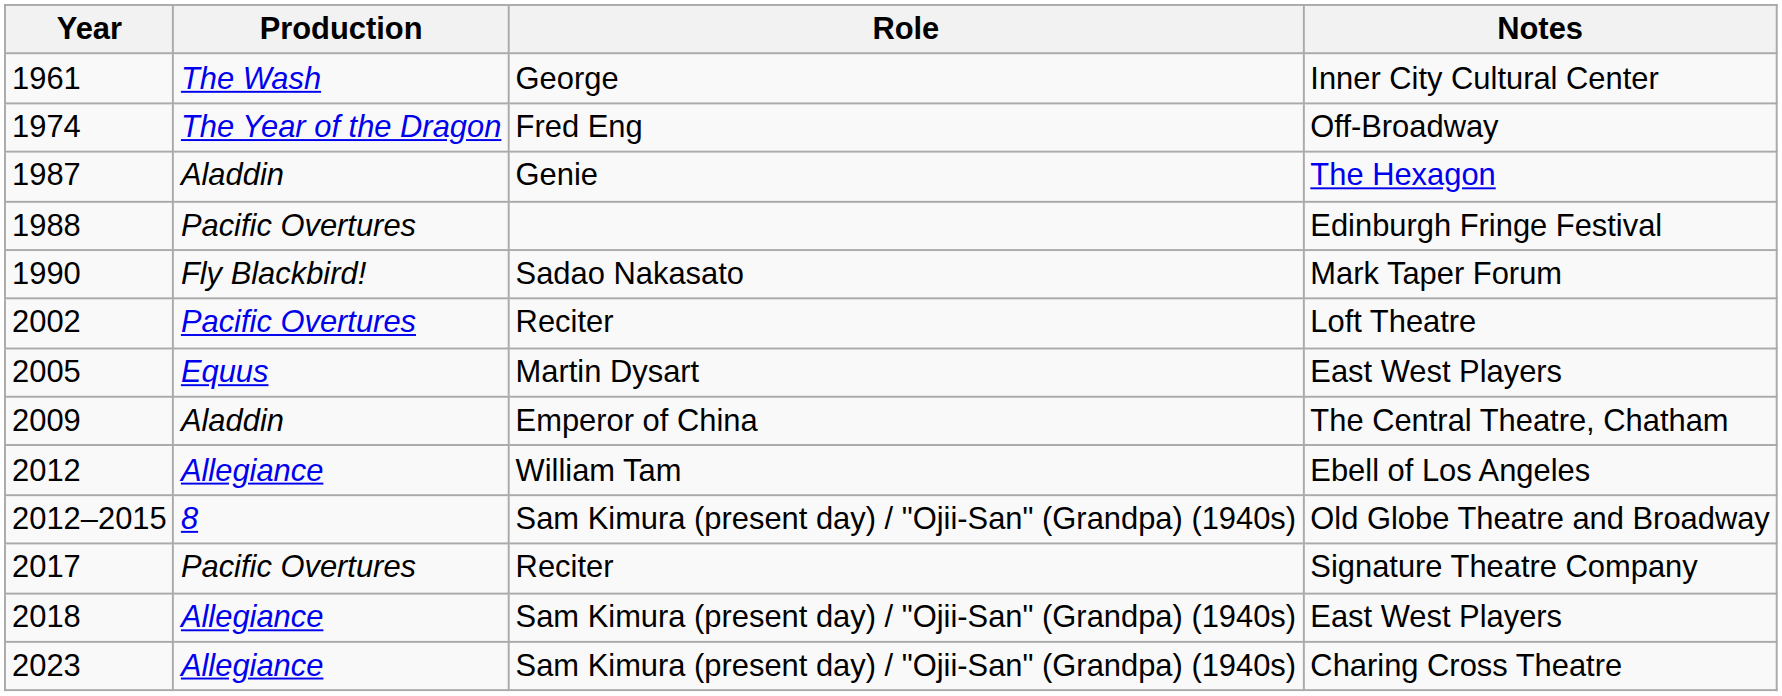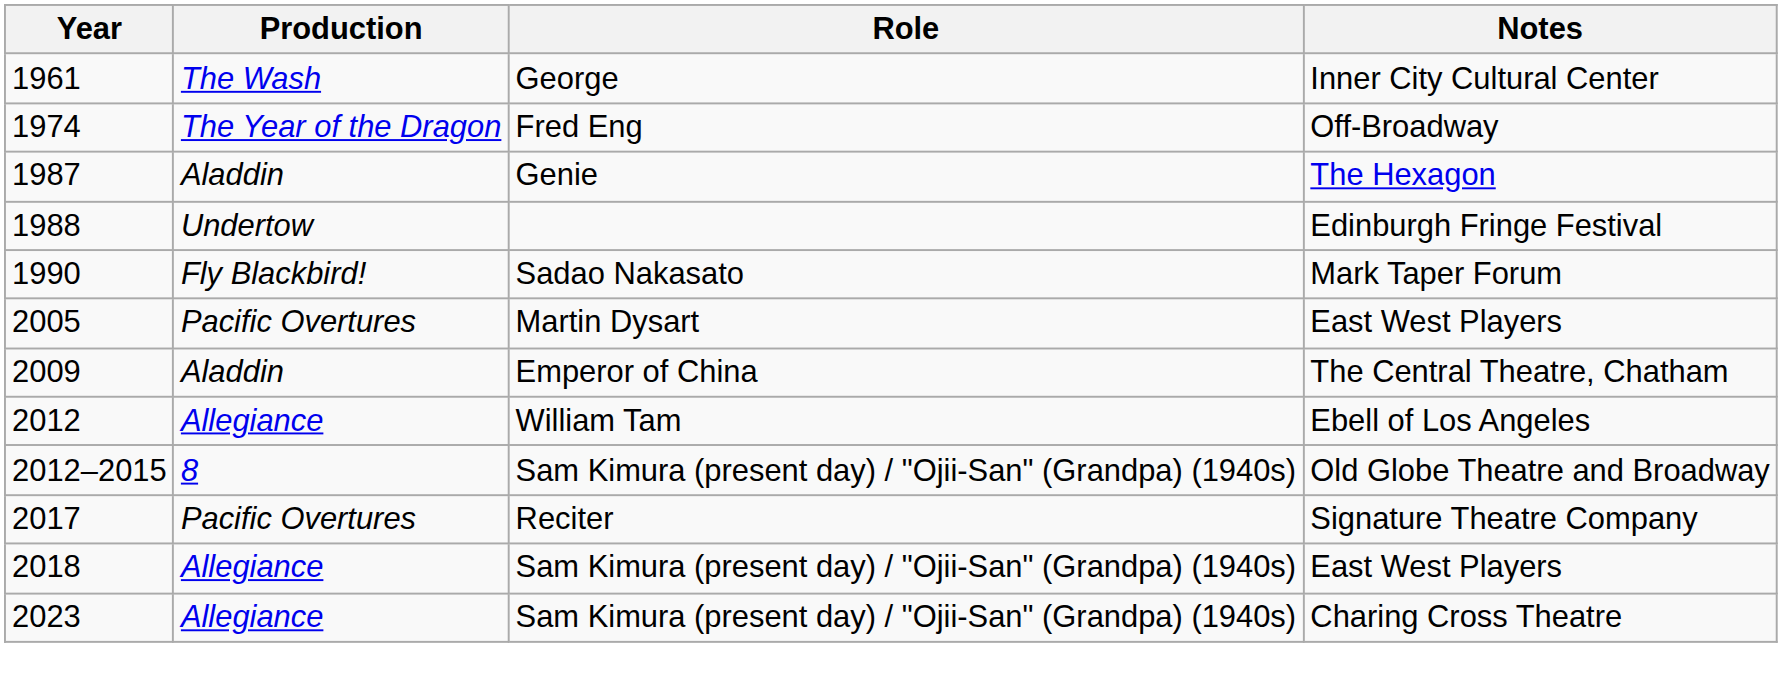Edinburgh Fringe Festival | Production: Pacific Overtures -> Undertow
- row: 2002 | Pacific Overtures | Reciter | Loft Theatre
2005 / East West Players | Production: Equus -> Pacific Overtures
